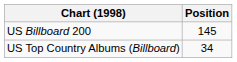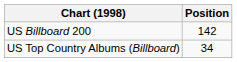US Billboard 200 | Position: 145 -> 142
